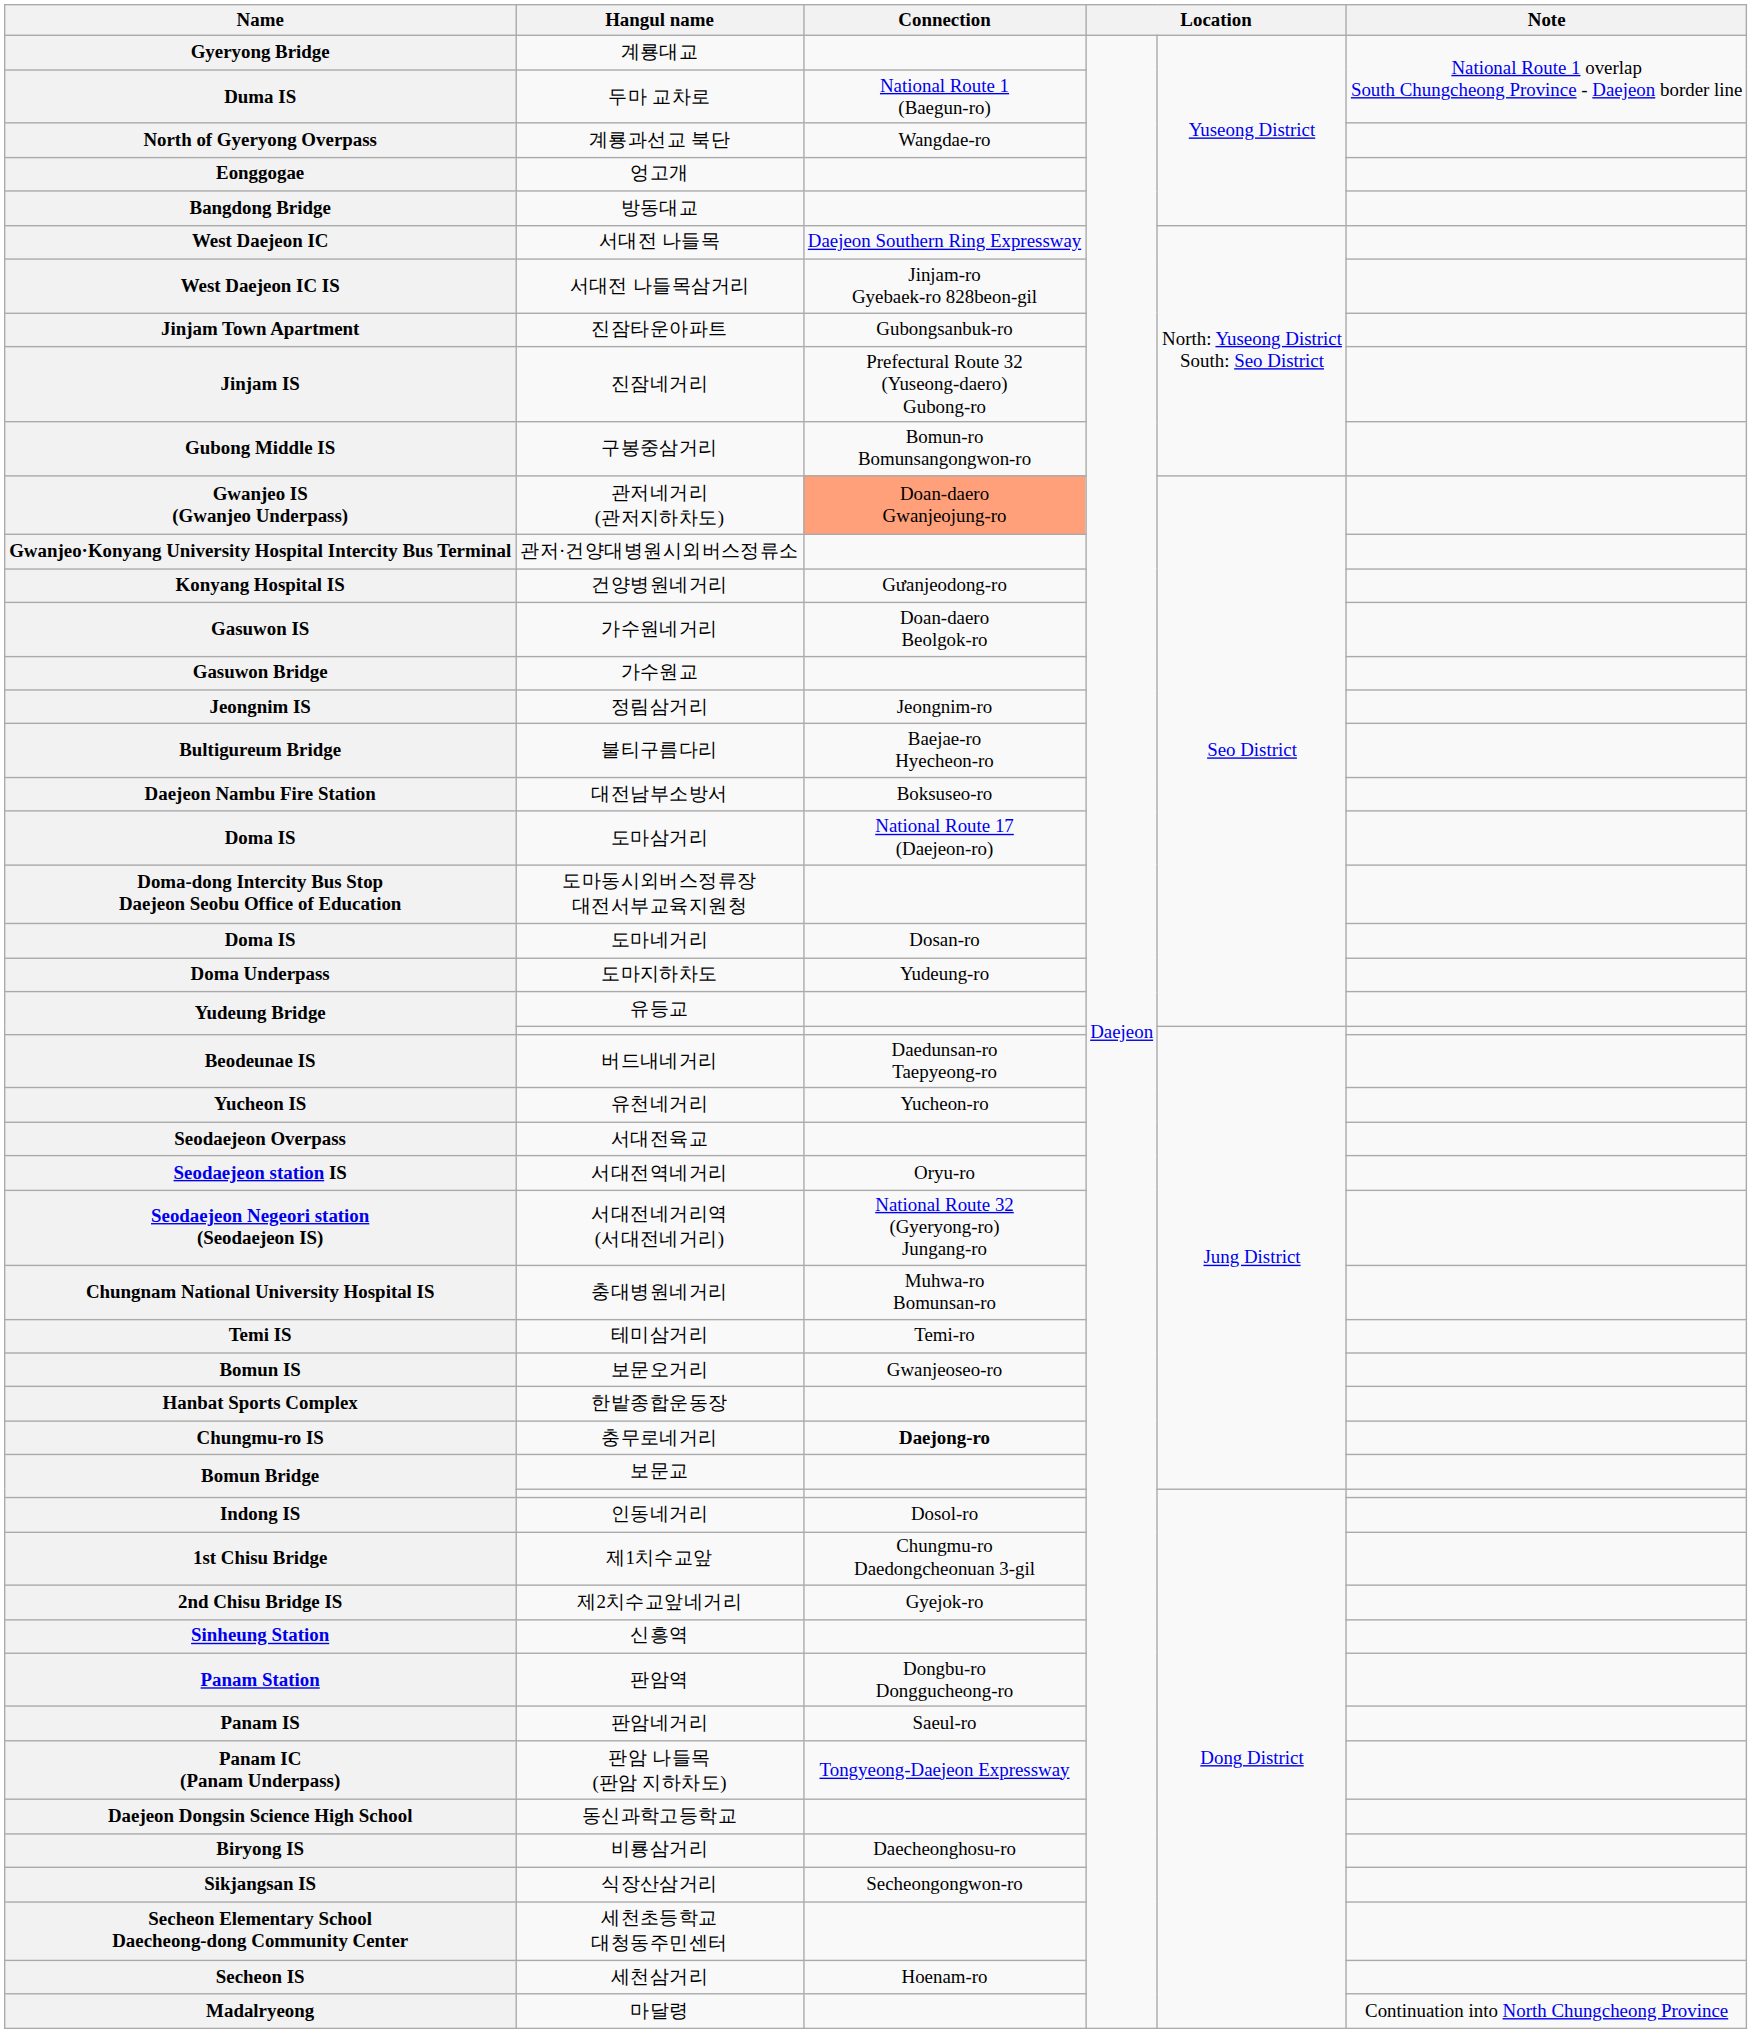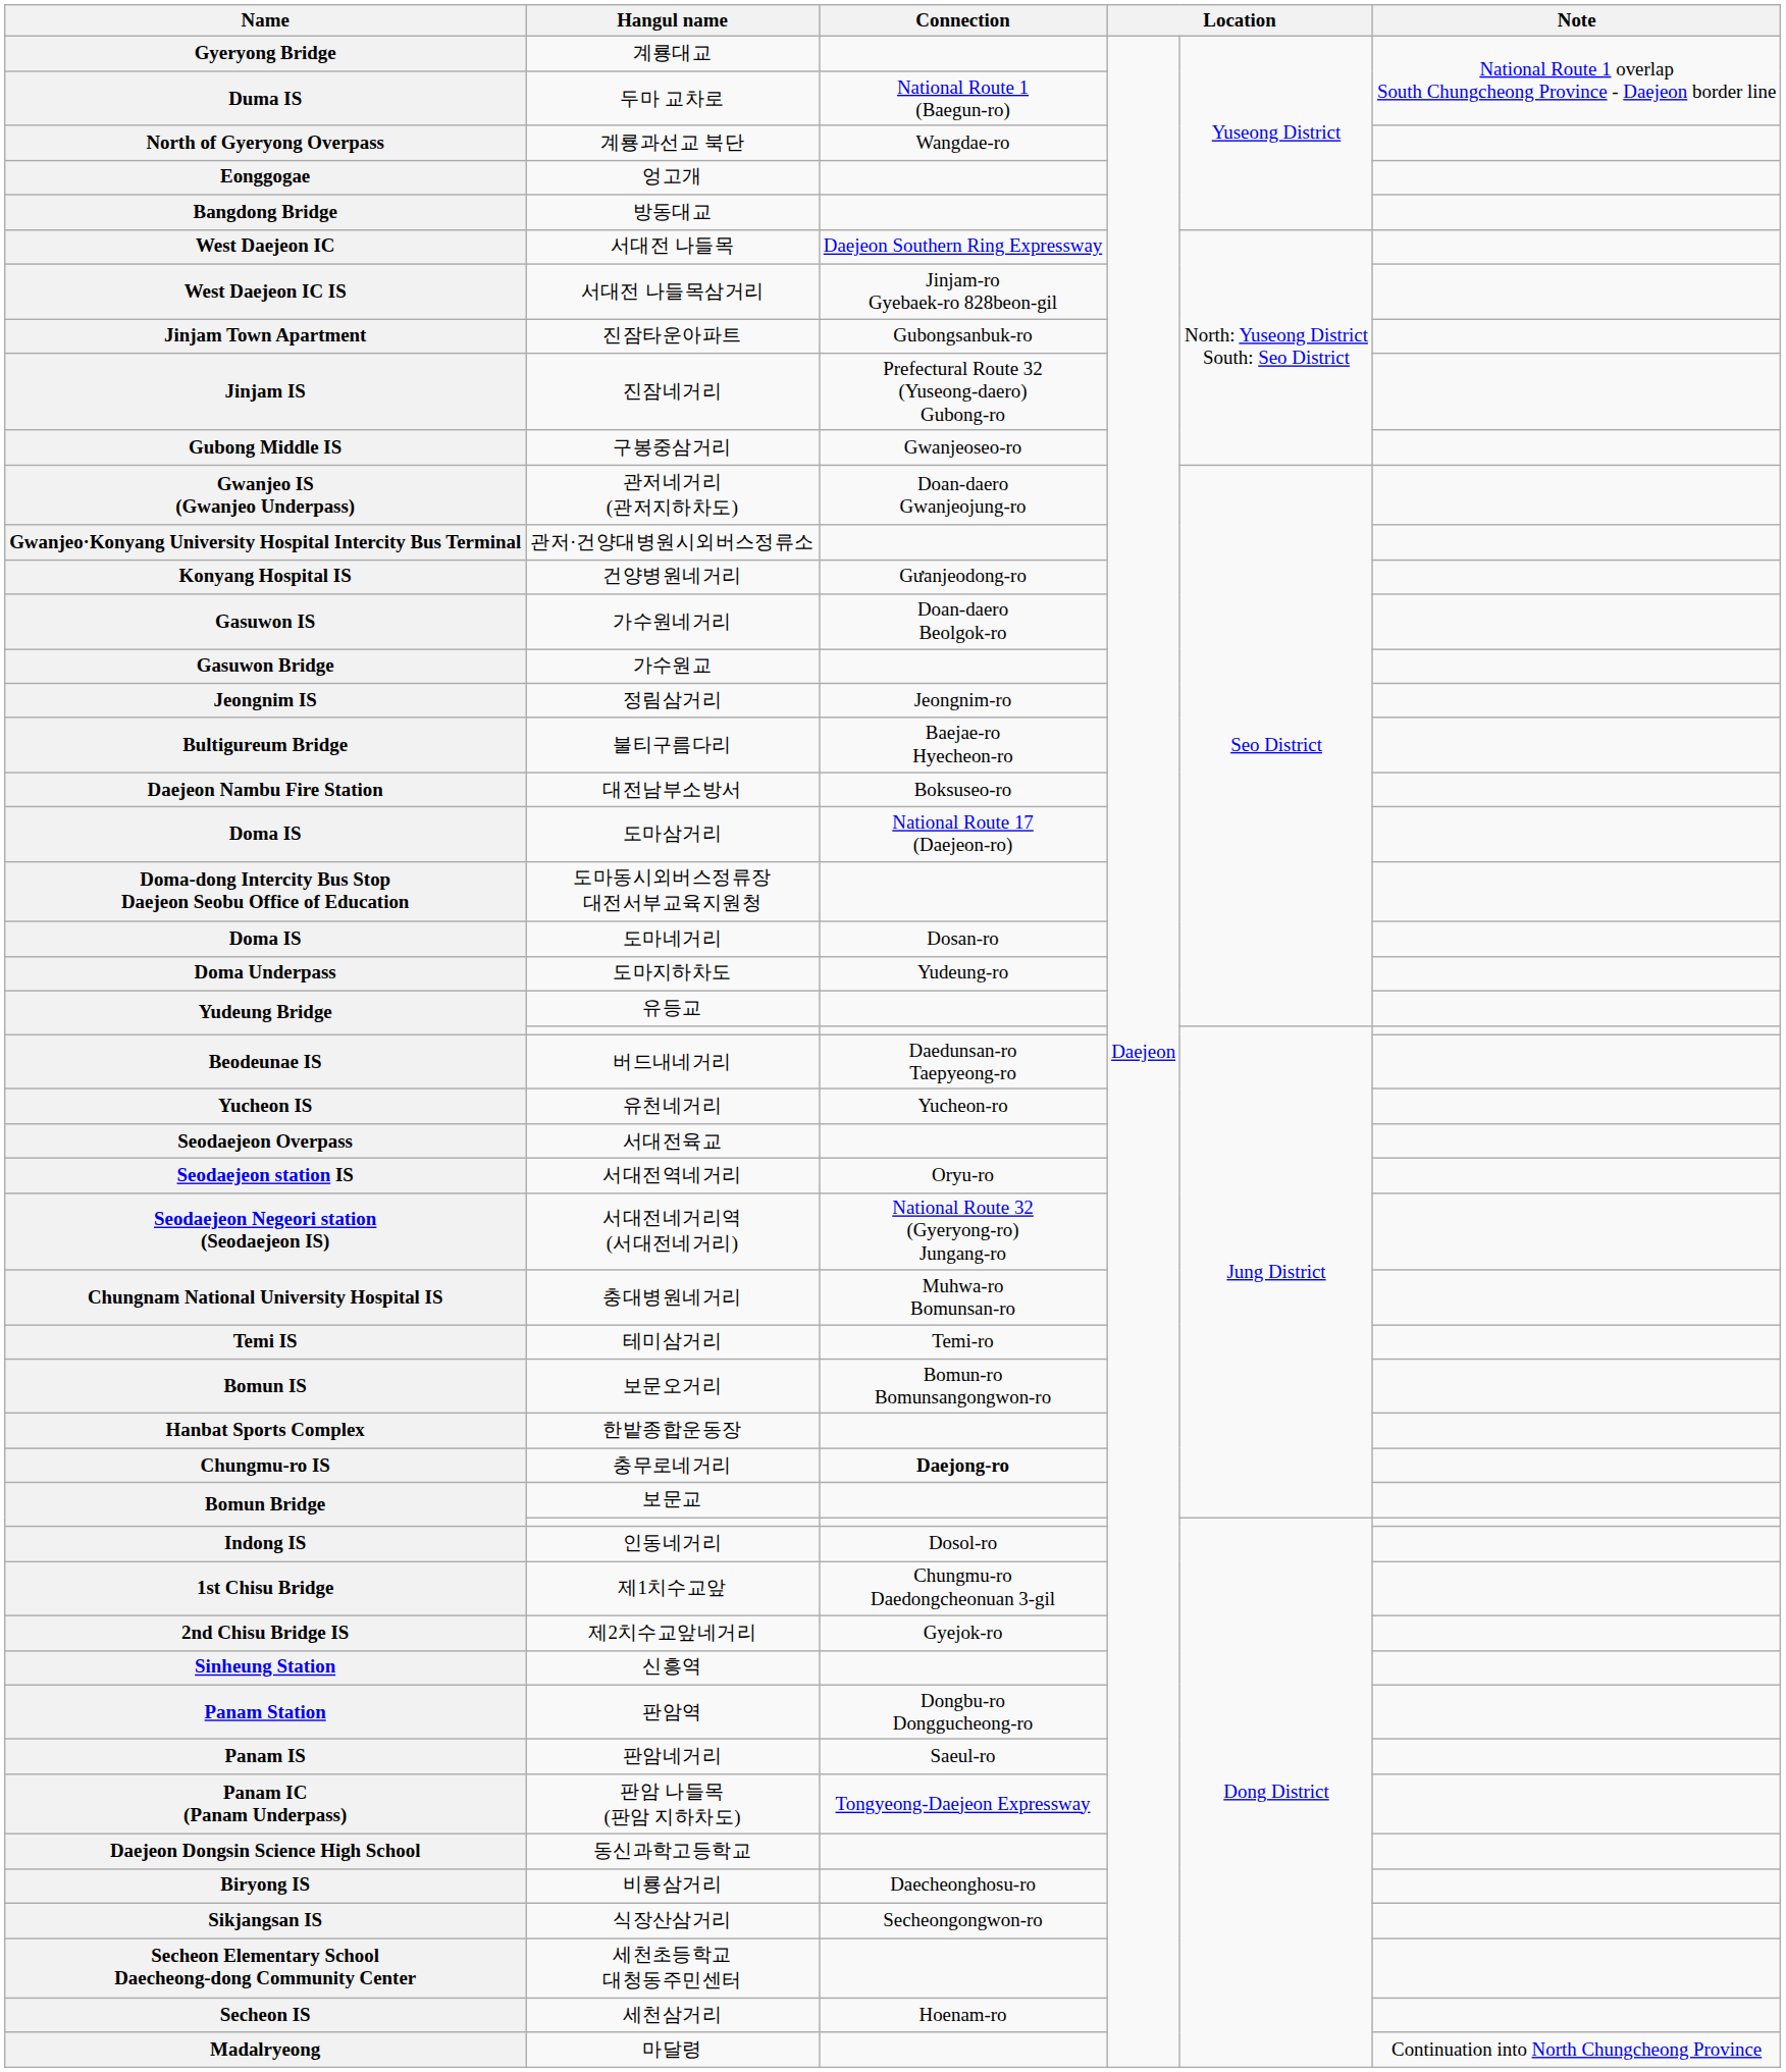구봉중삼거리 | Connection: Bomun-ro Bomunsangongwon-ro -> Gwanjeoseo-ro
관저네거리 (관저지하차도) | Connection: lightsalmon background -> no background
보문오거리 | Connection: Gwanjeoseo-ro -> Bomun-ro Bomunsangongwon-ro
